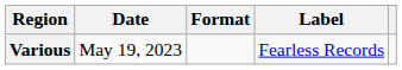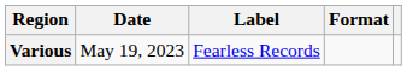columns swapped: Format <-> Label
